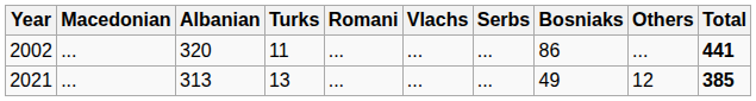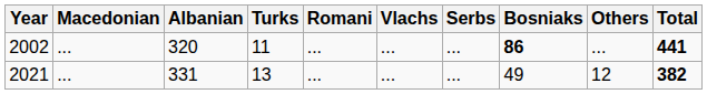2002 | Bosniaks: normal -> bold
2021 | Albanian: 313 -> 331
2021 | Total: 385 -> 382
